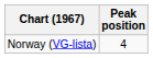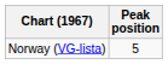Norway (VG-lista) | Peak position: 4 -> 5
